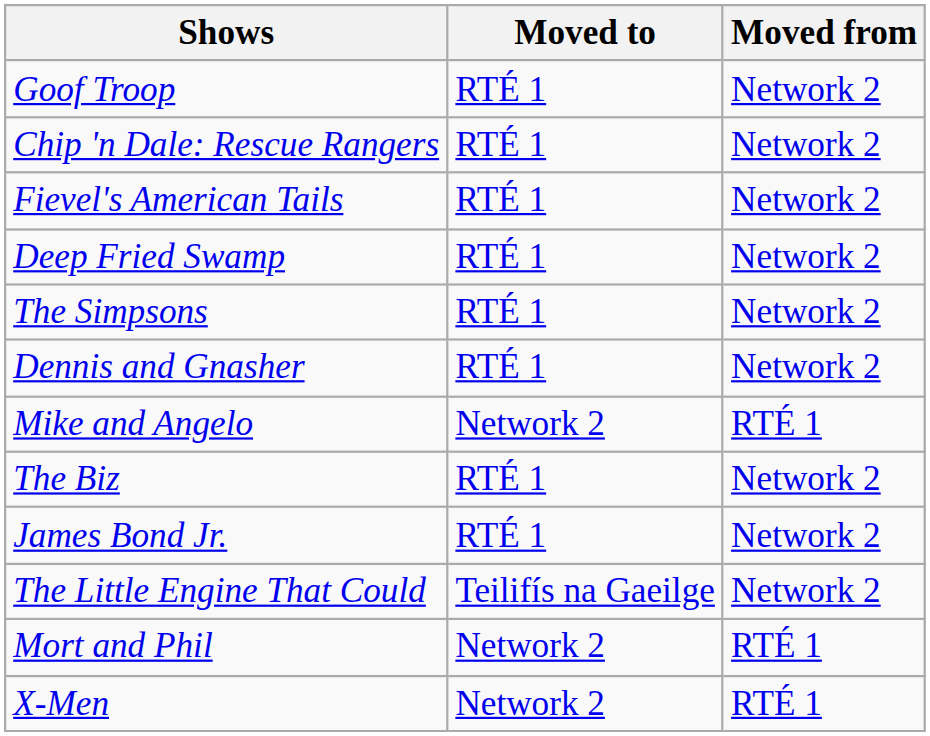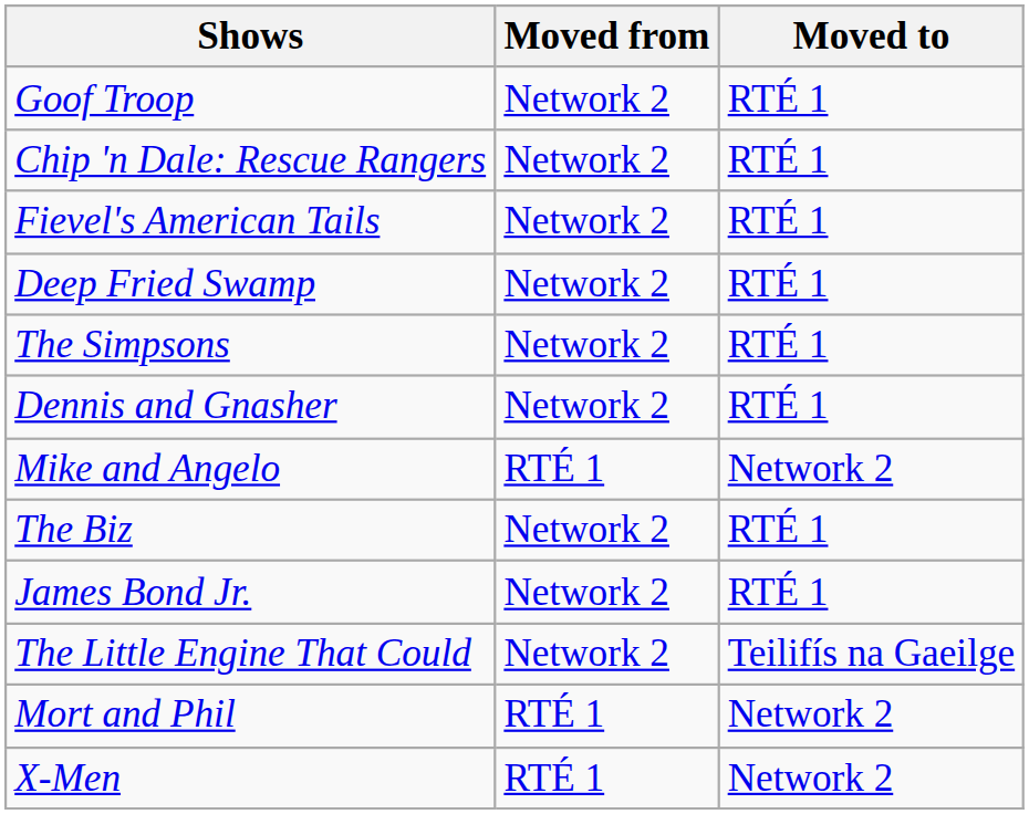columns swapped: Moved from <-> Moved to
